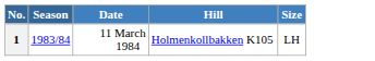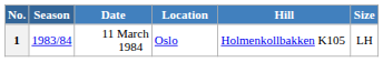+ column: Location | Oslo
